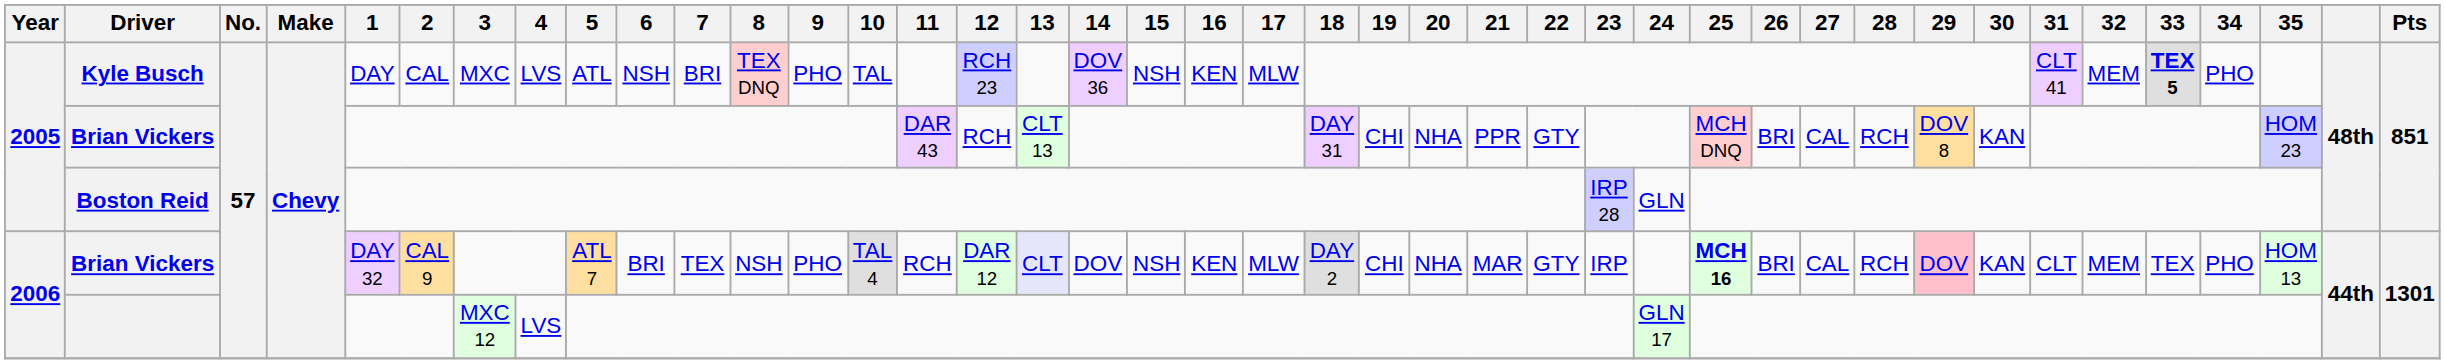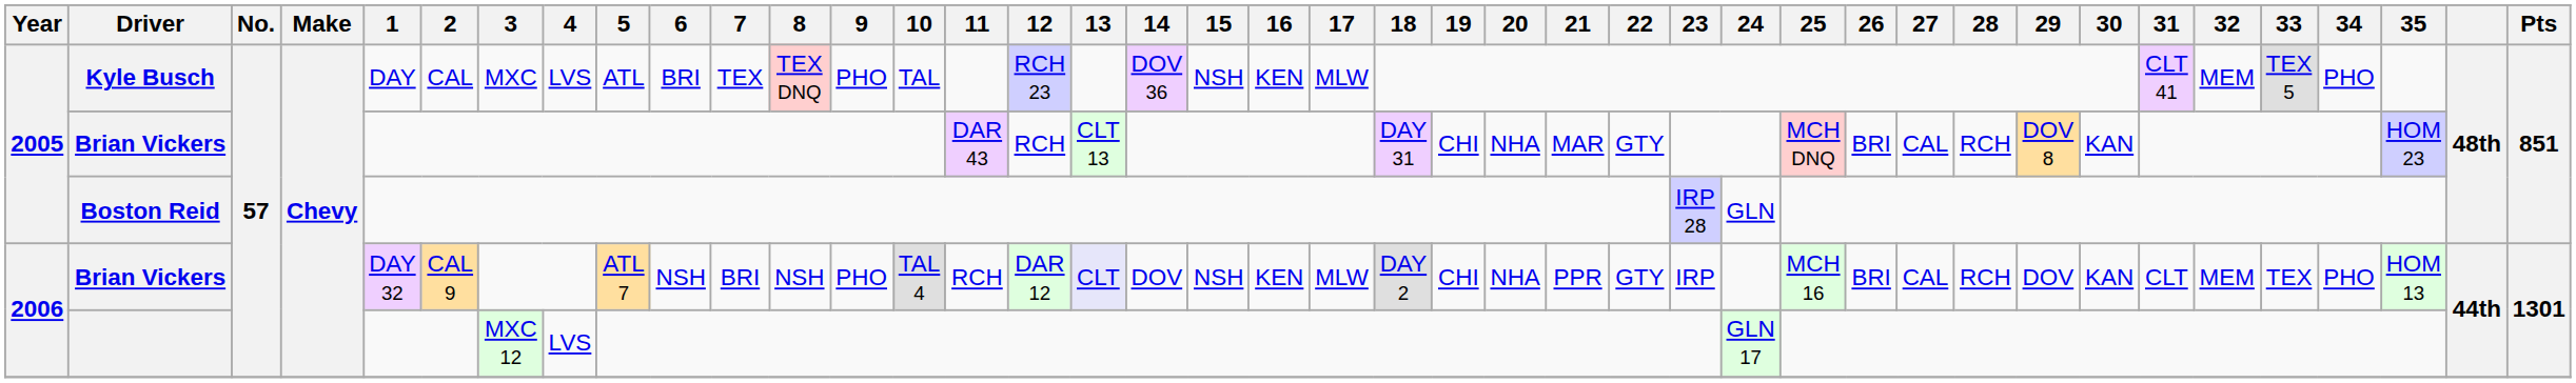Kyle Busch | 6: NSH -> BRI
Kyle Busch | 7: BRI -> TEX
Kyle Busch | 33: bold -> normal
2005 / Brian Vickers | 21: PPR -> MAR
2006 / Brian Vickers | 6: BRI -> NSH
2006 / Brian Vickers | 7: TEX -> BRI
2006 / Brian Vickers | 21: MAR -> PPR
2006 / Brian Vickers | 25: bold -> normal
2006 / Brian Vickers | 29: pink background -> no background
